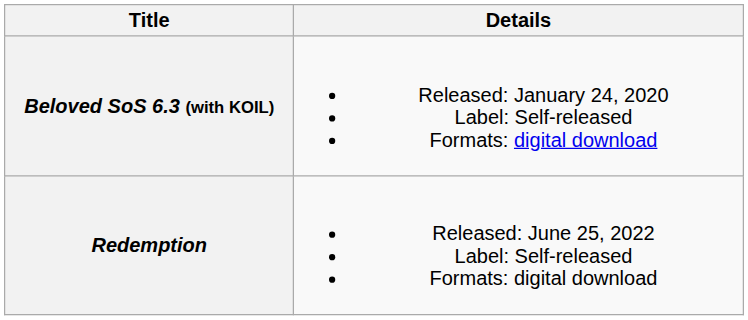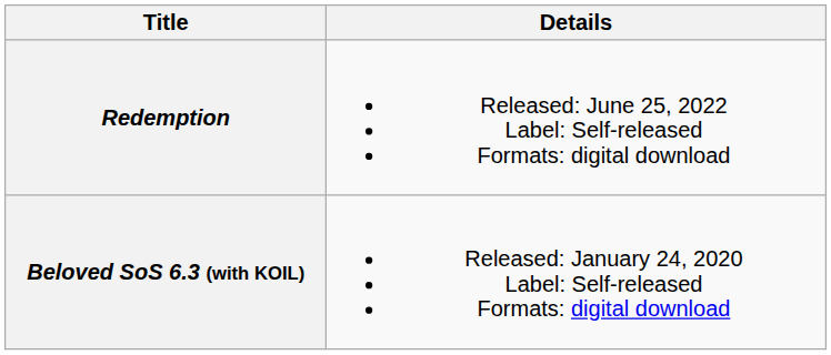rows swapped: Beloved SoS 6.3 (with KOIL) <-> Redemption
